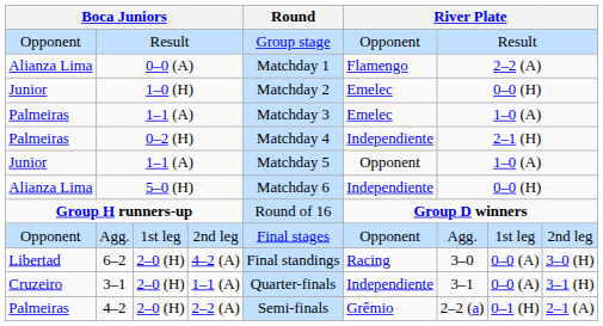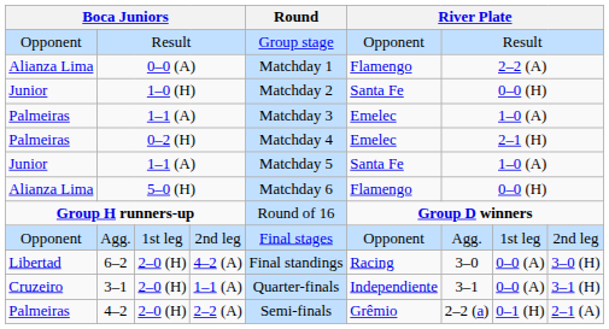1–0 (H) | column 6: Emelec -> Santa Fe
0–2 (H) | column 6: Independiente -> Emelec
Junior / 1–1 (A) | column 6: Opponent -> Santa Fe
5–0 (H) | column 6: Independiente -> Flamengo
